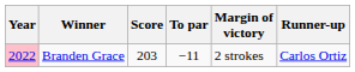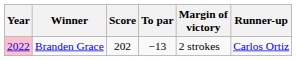Branden Grace | Score: 203 -> 202
Branden Grace | To par: −11 -> −13
